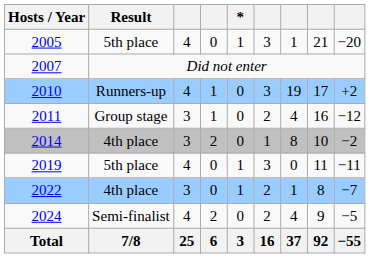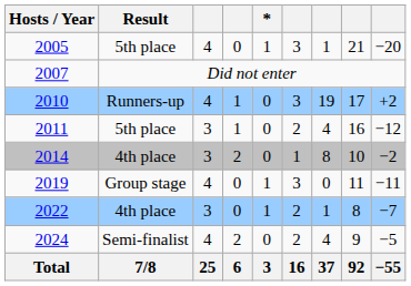2011 | Result: Group stage -> 5th place
2019 | Result: 5th place -> Group stage
